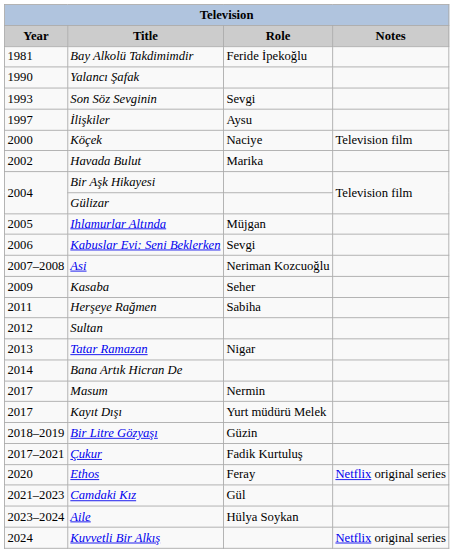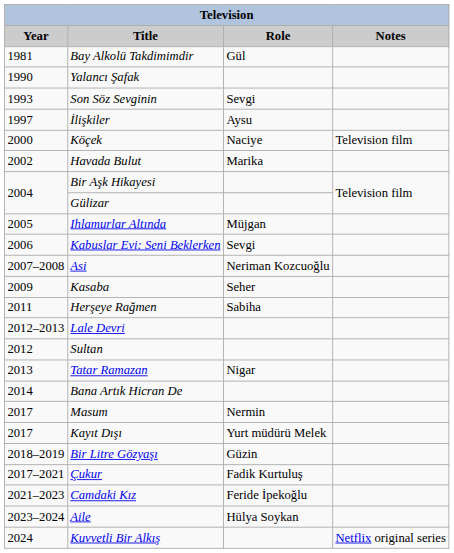Bay Alkolü Takdimimdir | Role: Feride İpekoğlu -> Gül
+ row: 2012–2013 | Lale Devri
- row: 2020 | Ethos | Feray | Netflix original series
Camdaki Kız | Role: Gül -> Feride İpekoğlu
